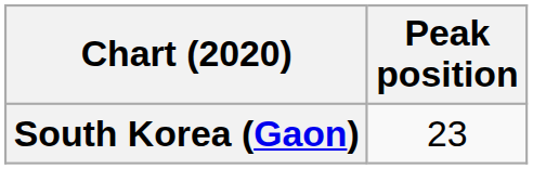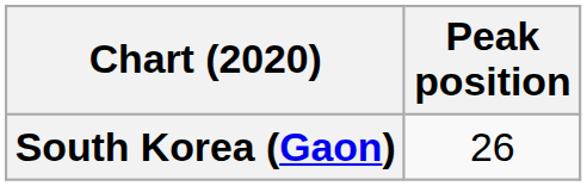South Korea (Gaon) | Peak position: 23 -> 26
